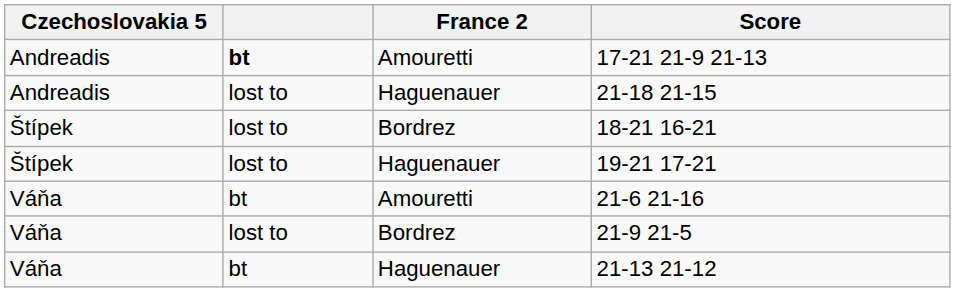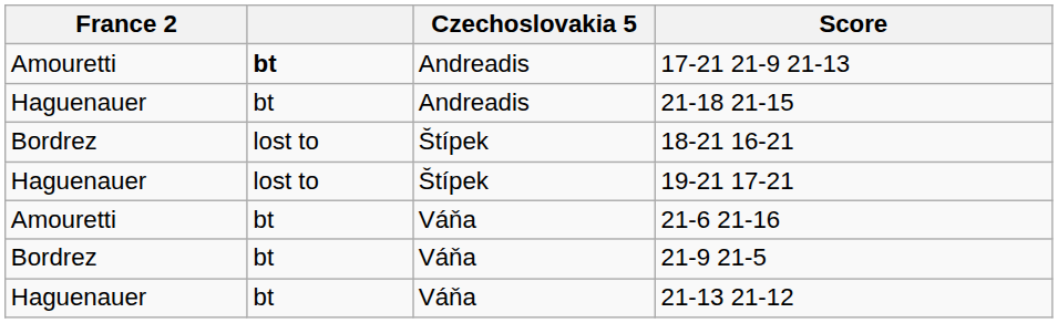columns swapped: Czechoslovakia 5 <-> France 2
21-18 21-15 | column 2: lost to -> bt
21-9 21-5 | column 2: lost to -> bt
